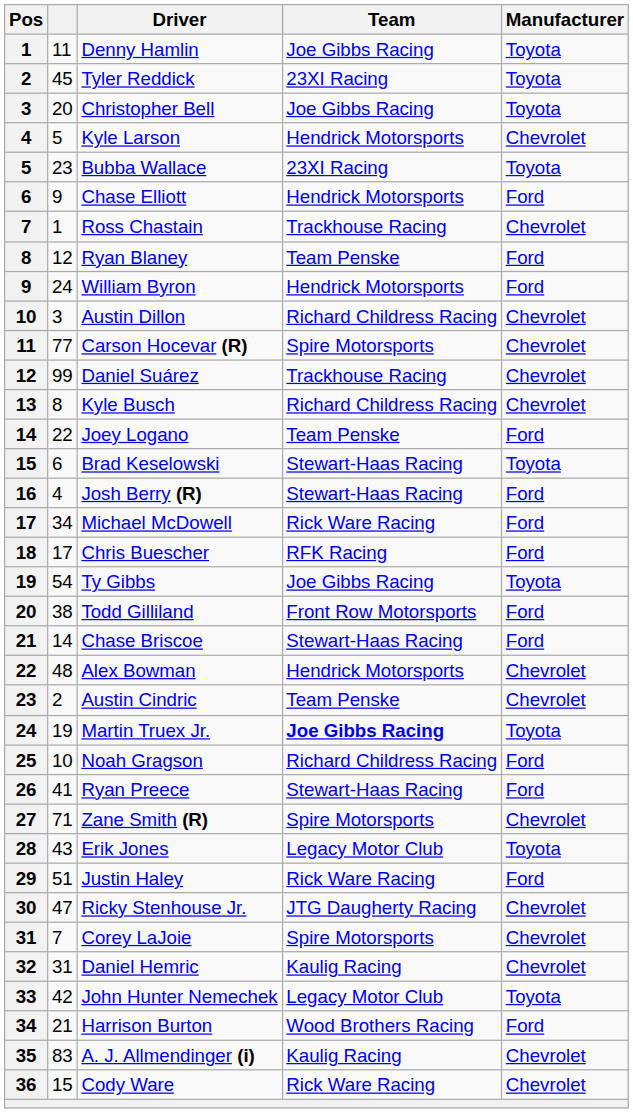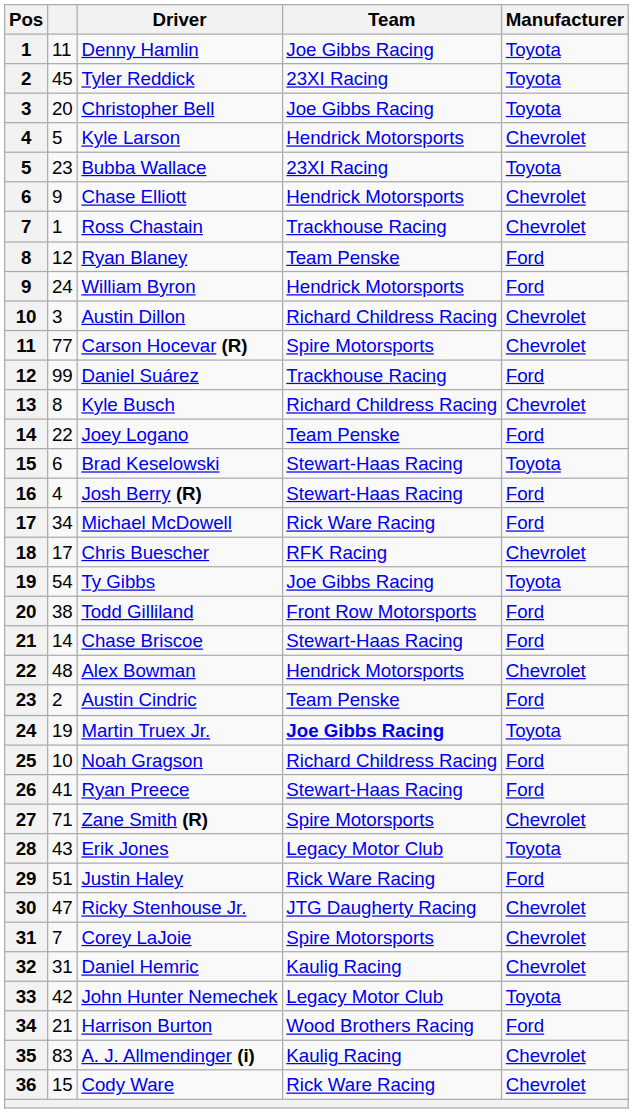Chase Elliott | Manufacturer: Ford -> Chevrolet
Daniel Suárez | Manufacturer: Chevrolet -> Ford
Chris Buescher | Manufacturer: Ford -> Chevrolet
Austin Cindric | Manufacturer: Chevrolet -> Ford
